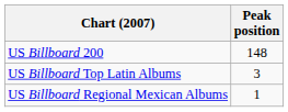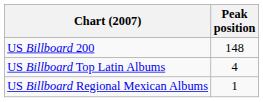US Billboard Top Latin Albums | Peak position: 3 -> 4
